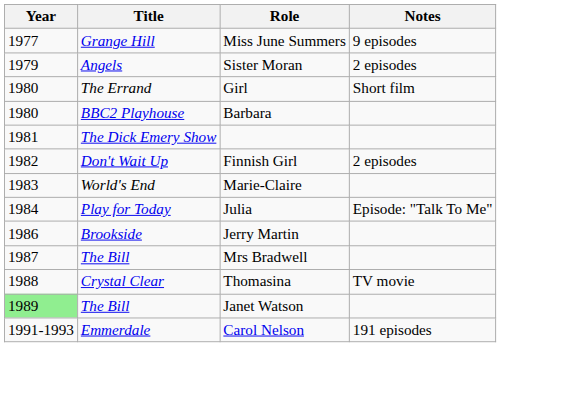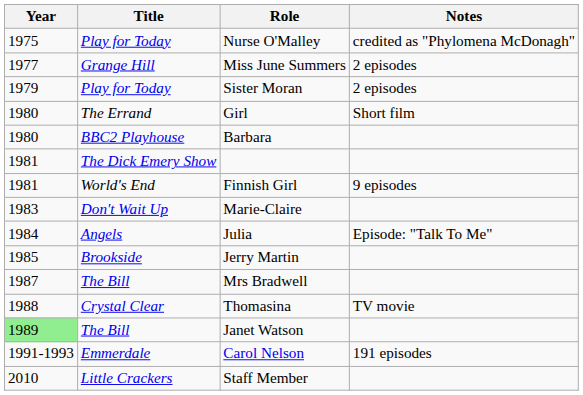+ row: 1975 | Play for Today | Nurse O'Malley | credited as "Phylomena McDonagh"
Miss June Summers | Notes: 9 episodes -> 2 episodes
Sister Moran | Title: Angels -> Play for Today
Finnish Girl | Year: 1982 -> 1981
Finnish Girl | Title: Don't Wait Up -> World's End
Finnish Girl | Notes: 2 episodes -> 9 episodes
Marie-Claire | Title: World's End -> Don't Wait Up
Julia | Title: Play for Today -> Angels
Jerry Martin | Year: 1986 -> 1985
+ row: 2010 | Little Crackers | Staff Member
